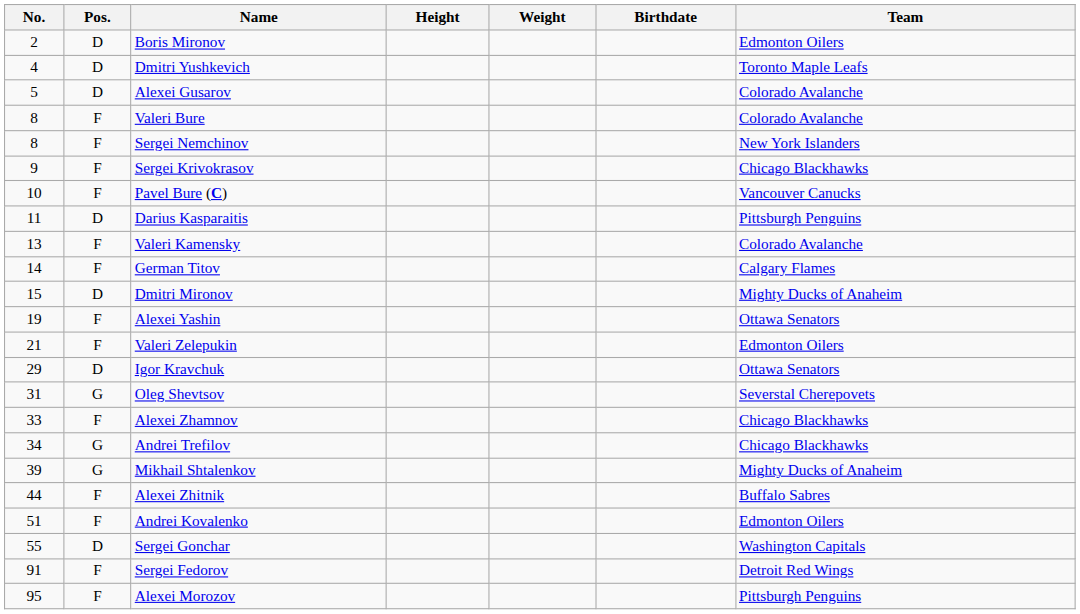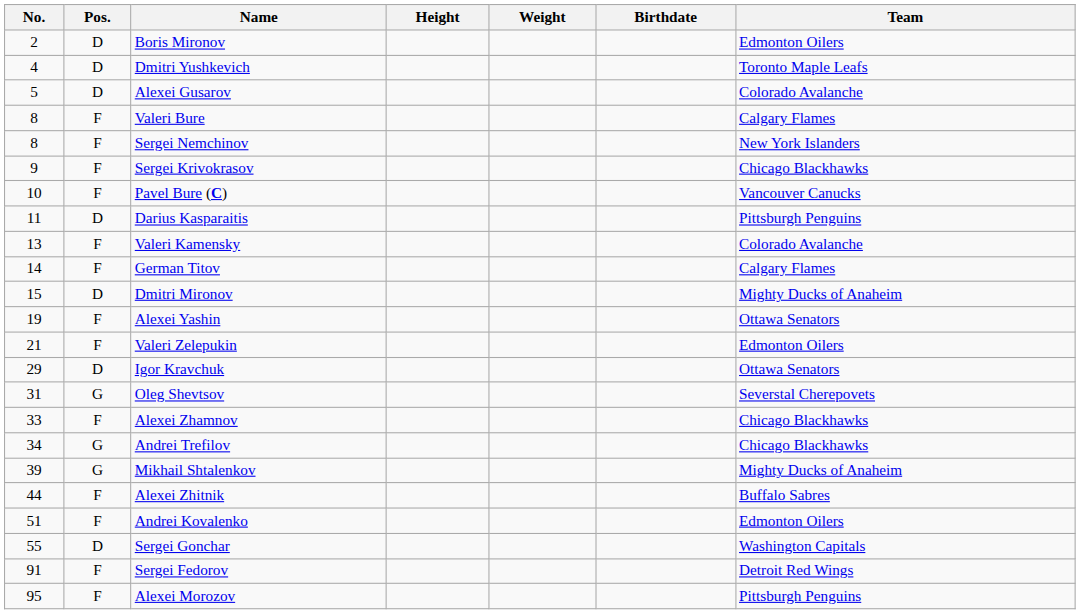Valeri Bure | Team: Colorado Avalanche -> Calgary Flames
